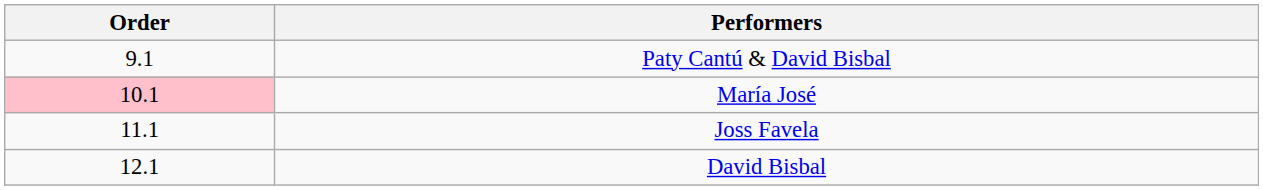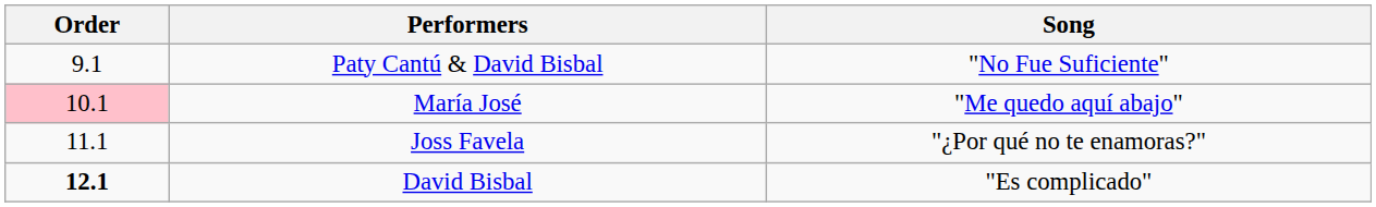+ column: Song | "No Fue Suficiente" | "Me quedo aquí abajo" | "¿Por qué no te enamoras?" | "Es complicado"
David Bisbal | Order: normal -> bold
